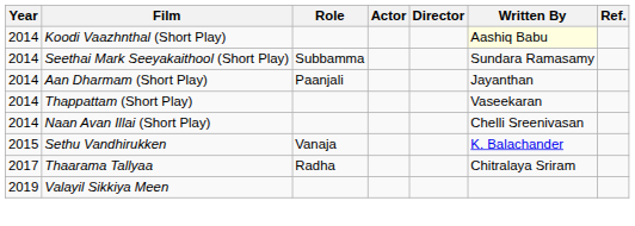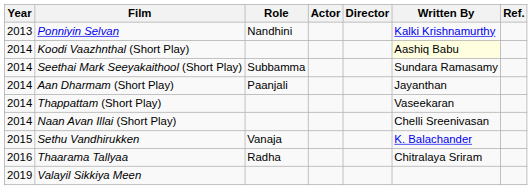+ row: 2013 | Ponniyin Selvan | Nandhini | Kalki Krishnamurthy
Thaarama Tallyaa | Year: 2017 -> 2016
